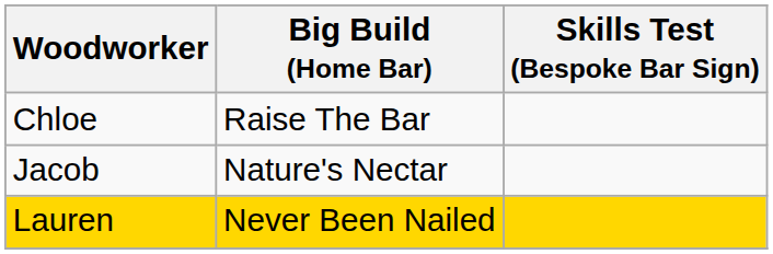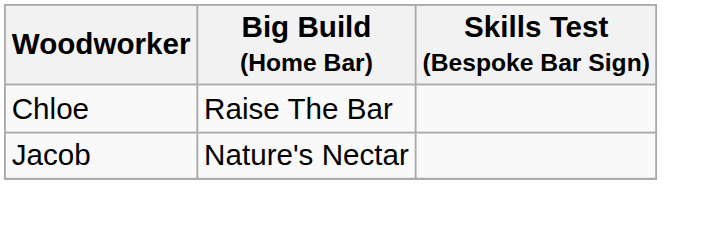- row: Lauren | Never Been Nailed
